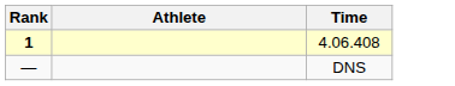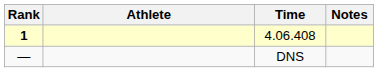+ column: Notes
